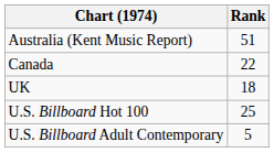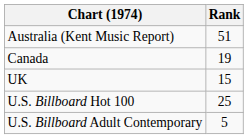Canada | Rank: 22 -> 19
UK | Rank: 18 -> 15
